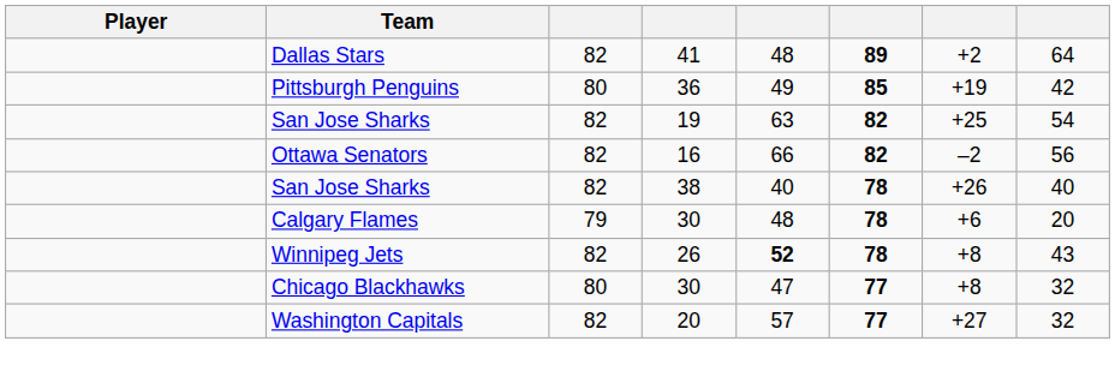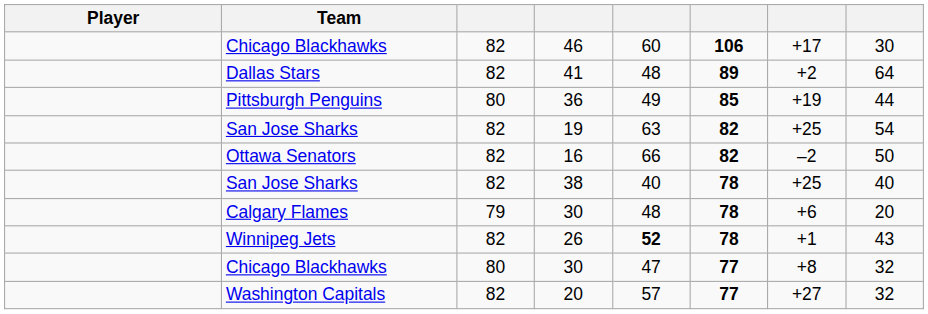+ row: Chicago Blackhawks | 82 | 46 | 60 | 106 | +17 | 30
36 | column 8: 42 -> 44
16 | column 8: 56 -> 50
38 | column 7: +26 -> +25
26 | column 7: +8 -> +1
